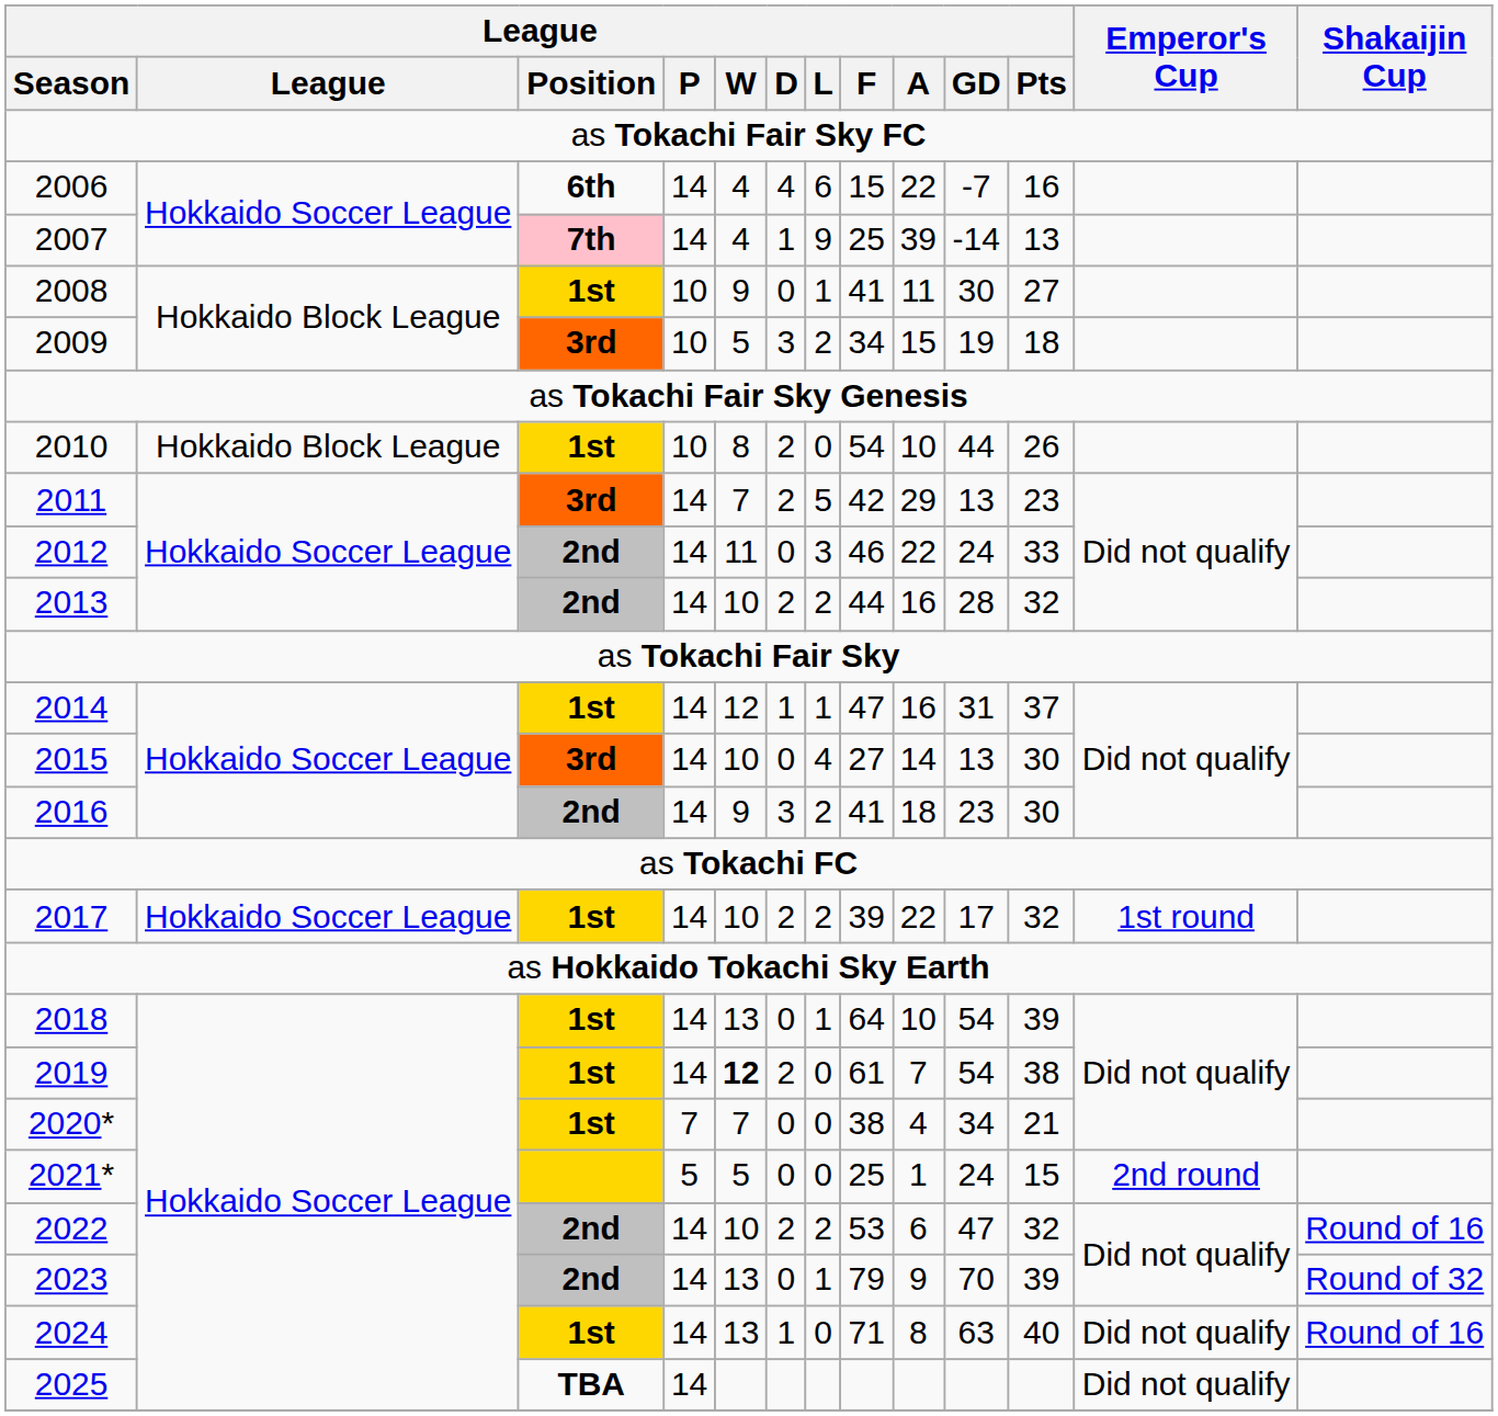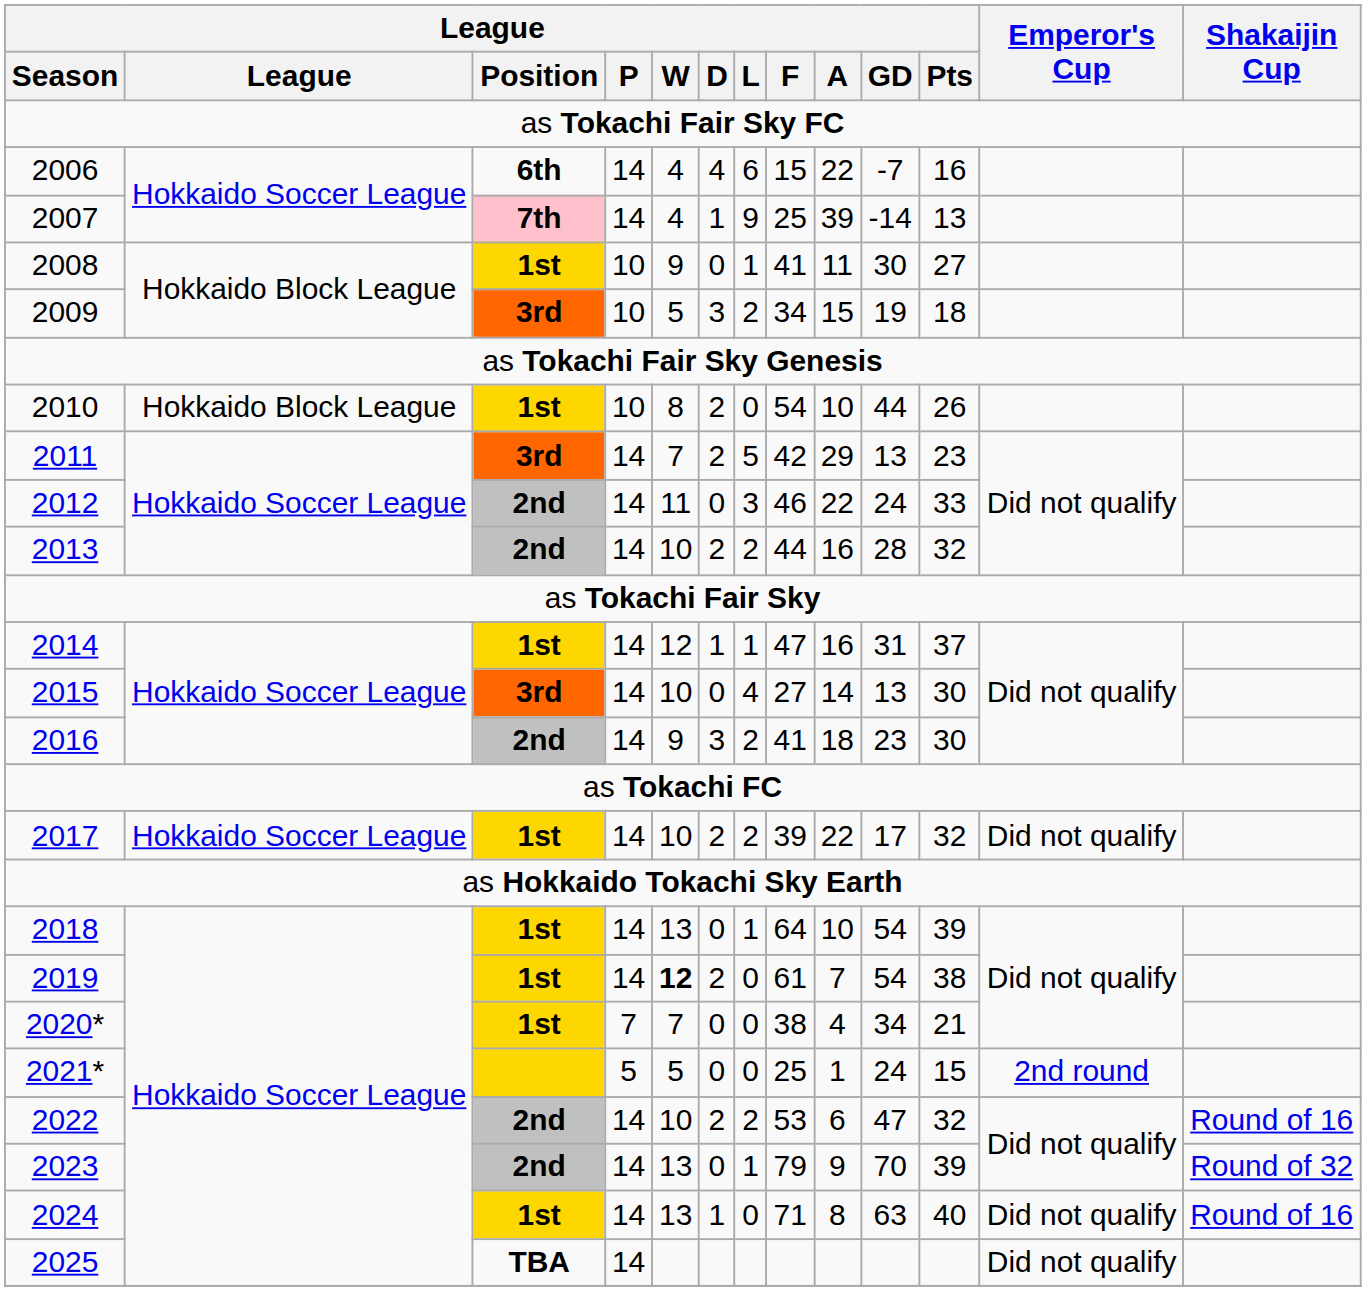2017 | Emperor's Cup: 1st round -> Did not qualify
